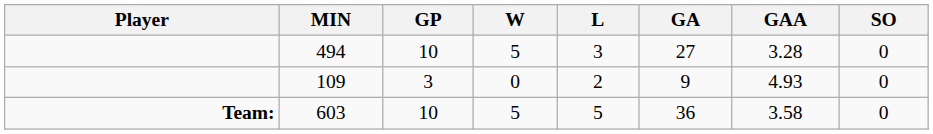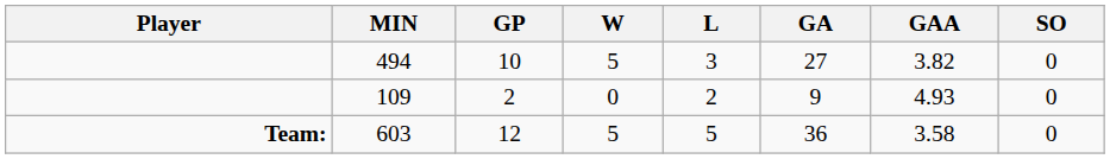494 | GAA: 3.28 -> 3.82
109 | GP: 3 -> 2
603 | GP: 10 -> 12
